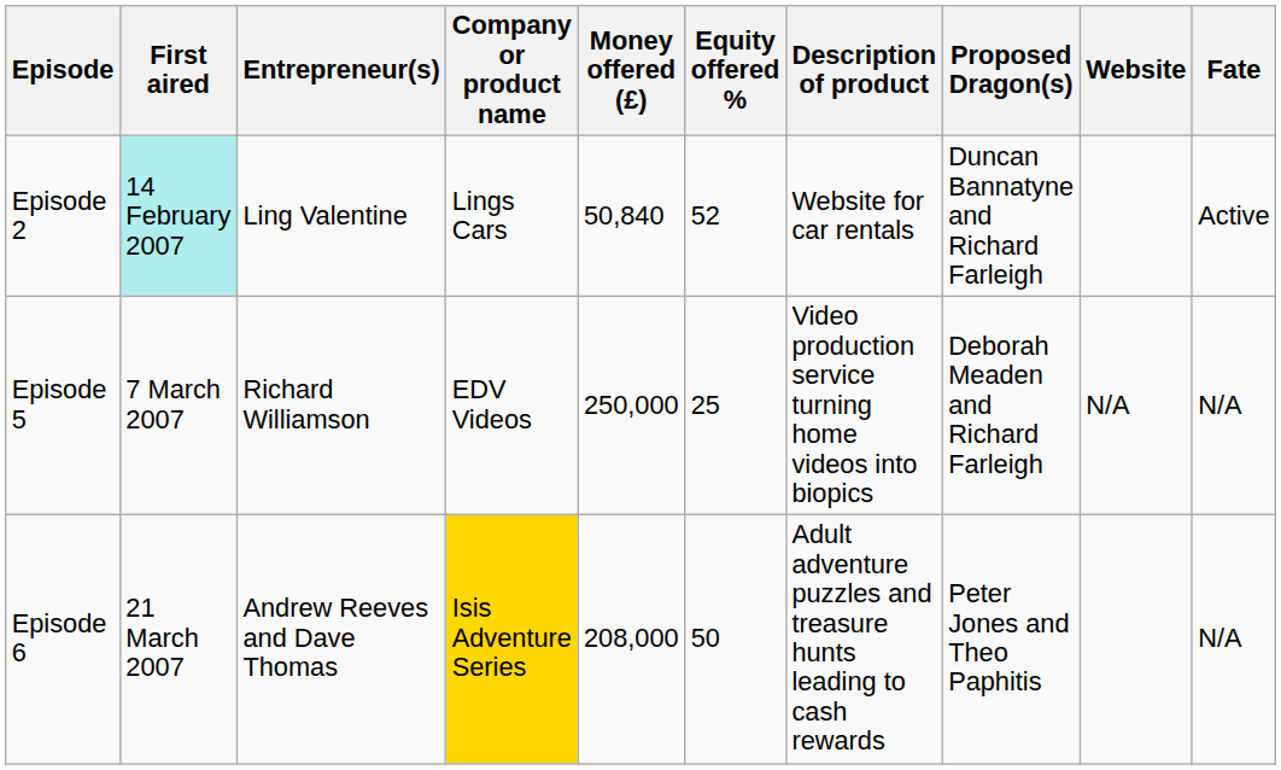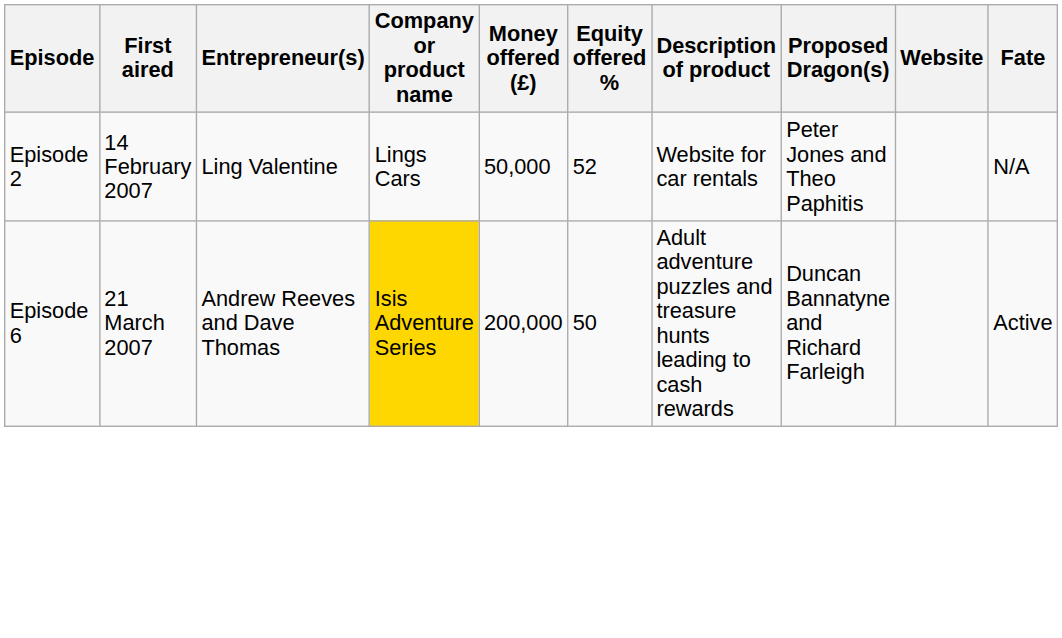Episode 2 | First aired: paleturquoise background -> no background
Episode 2 | Money offered (£): 50,840 -> 50,000
Episode 2 | Proposed Dragon(s): Duncan Bannatyne and Richard Farleigh -> Peter Jones and Theo Paphitis
Episode 2 | Fate: Active -> N/A
- row: Episode 5 | 7 March 2007 | Richard Williamson | EDV Videos | 250,000 | 25 | Video production service turning home videos into biopics | Deborah Meaden and Richard Farleigh | N/A | N/A
Episode 6 | Money offered (£): 208,000 -> 200,000
Episode 6 | Proposed Dragon(s): Peter Jones and Theo Paphitis -> Duncan Bannatyne and Richard Farleigh
Episode 6 | Fate: N/A -> Active
